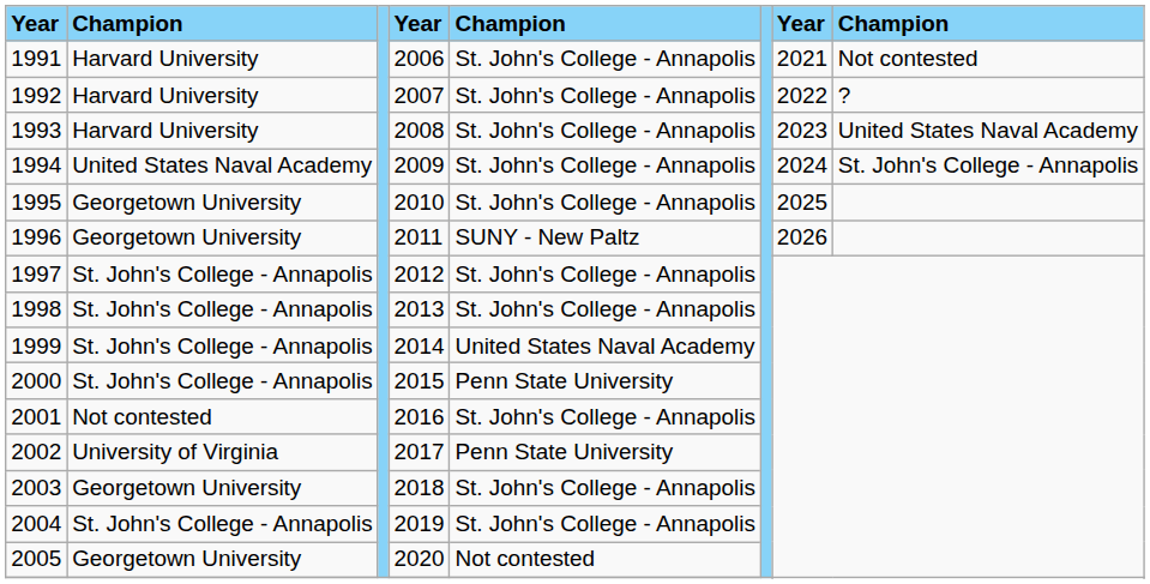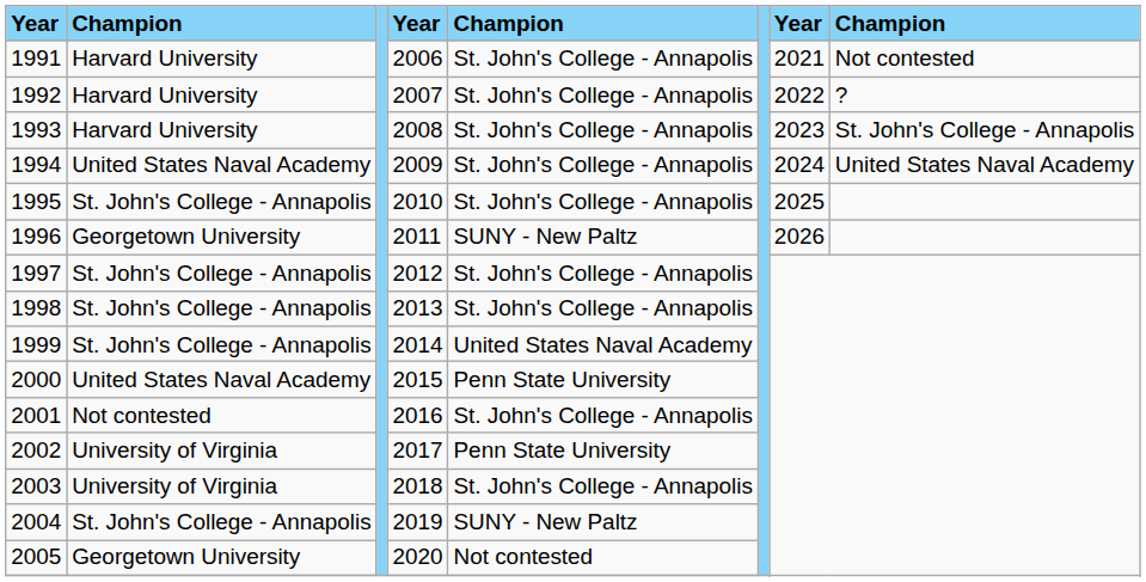1993 | column 8: United States Naval Academy -> St. John's College - Annapolis
1994 | column 8: St. John's College - Annapolis -> United States Naval Academy
1995 | column 2: Georgetown University -> St. John's College - Annapolis
2000 | column 2: St. John's College - Annapolis -> United States Naval Academy
2003 | column 2: Georgetown University -> University of Virginia
2004 | column 5: St. John's College - Annapolis -> SUNY - New Paltz
